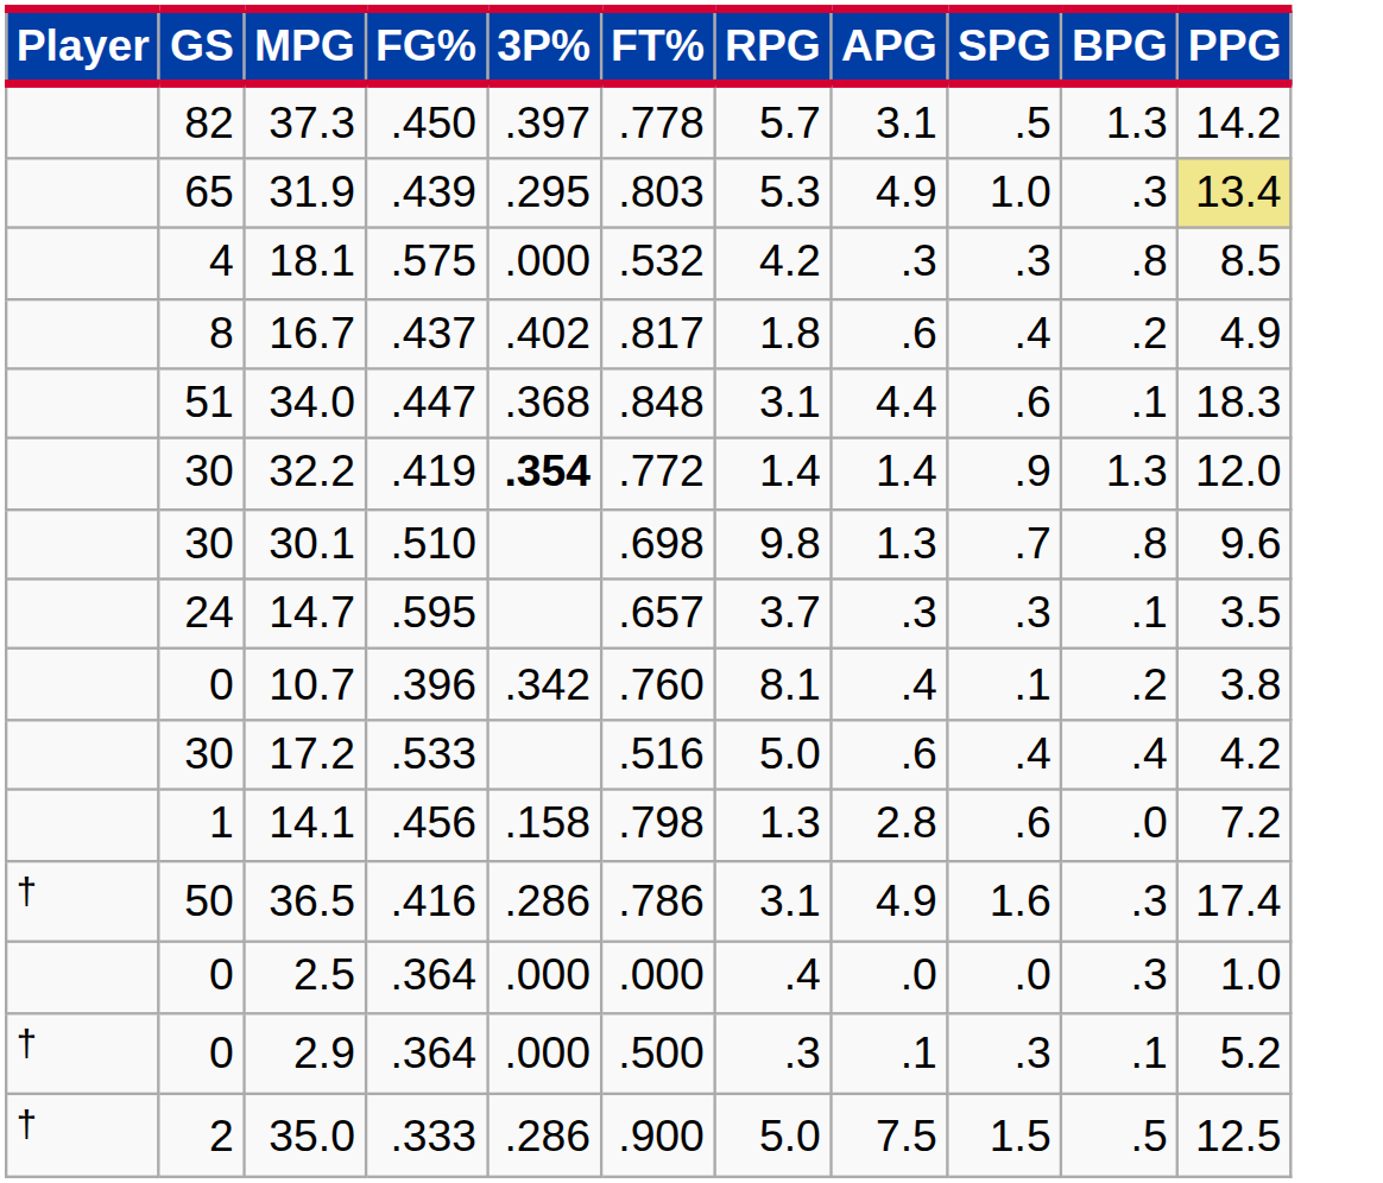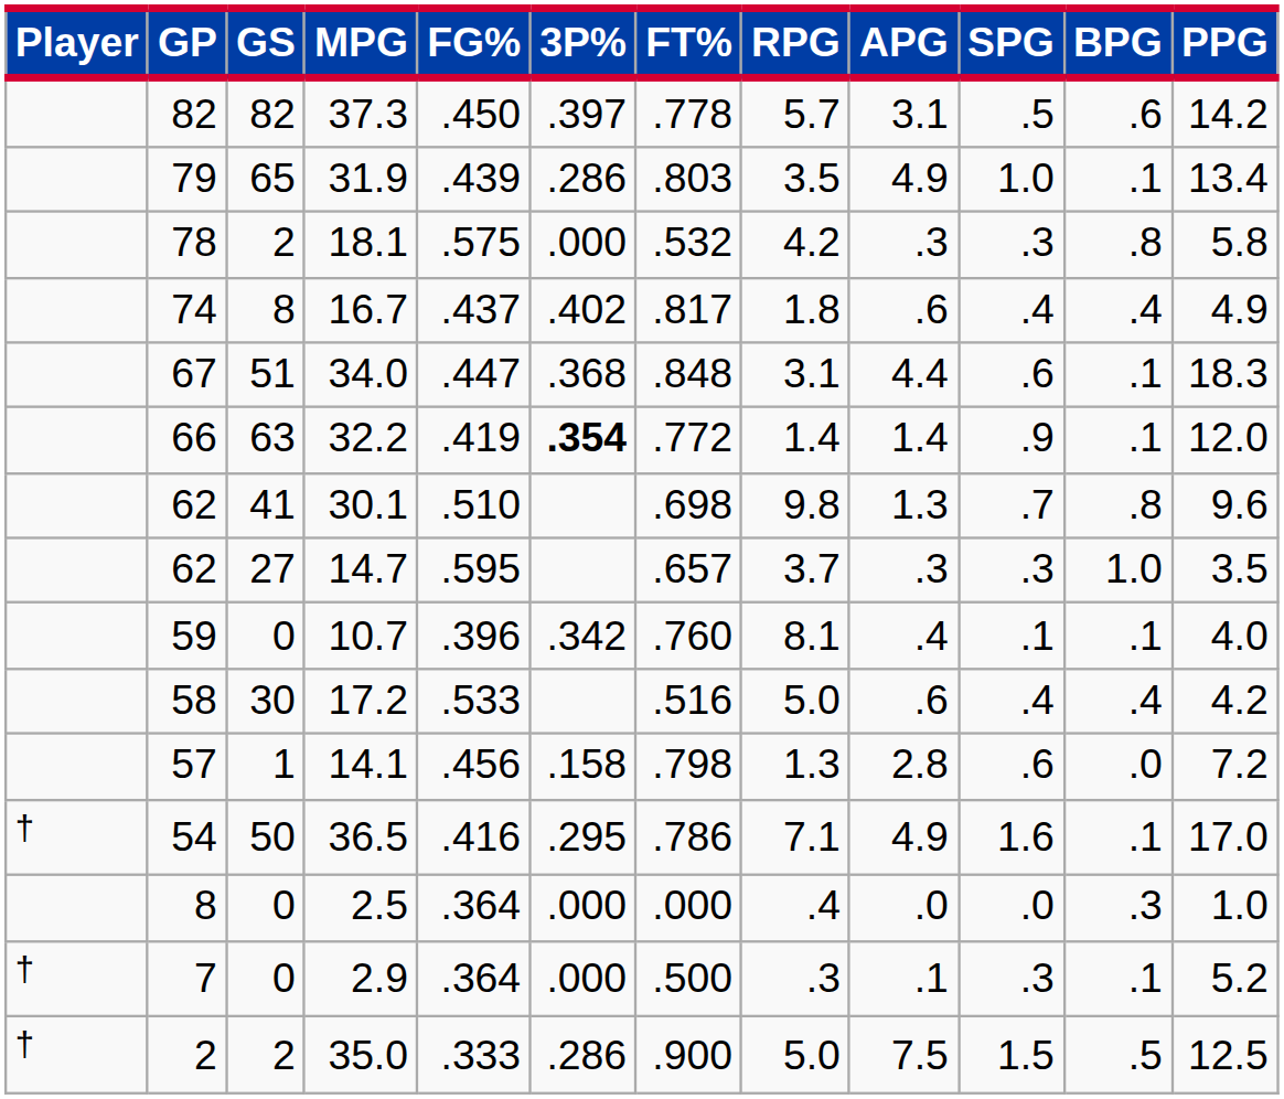+ column: GP | 82 | 79 | 78 | 74 | 67 | 66 | 62 | 62 | 59 | 58 | 57 | 54 | 8 | 7 | 2
37.3 | BPG: 1.3 -> .6
31.9 | 3P%: .295 -> .286
31.9 | RPG: 5.3 -> 3.5
31.9 | BPG: .3 -> .1
31.9 | PPG: khaki background -> no background
18.1 | GS: 4 -> 2
18.1 | PPG: 8.5 -> 5.8
16.7 | BPG: .2 -> .4
32.2 | GS: 30 -> 63
32.2 | BPG: 1.3 -> .1
30.1 | GS: 30 -> 41
14.7 | GS: 24 -> 27
14.7 | BPG: .1 -> 1.0
10.7 | BPG: .2 -> .1
10.7 | PPG: 3.8 -> 4.0
36.5 | 3P%: .286 -> .295
36.5 | RPG: 3.1 -> 7.1
36.5 | BPG: .3 -> .1
36.5 | PPG: 17.4 -> 17.0
